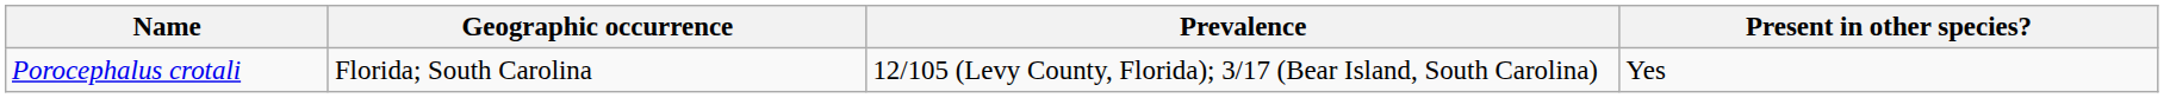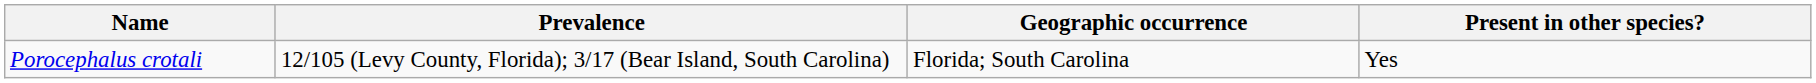columns swapped: Geographic occurrence <-> Prevalence
